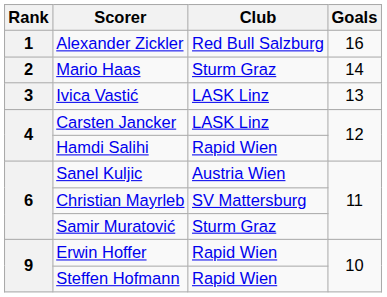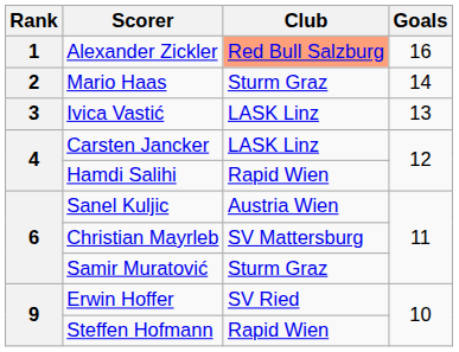Alexander Zickler | Club: no background -> lightsalmon background
Erwin Hoffer | Club: Rapid Wien -> SV Ried
